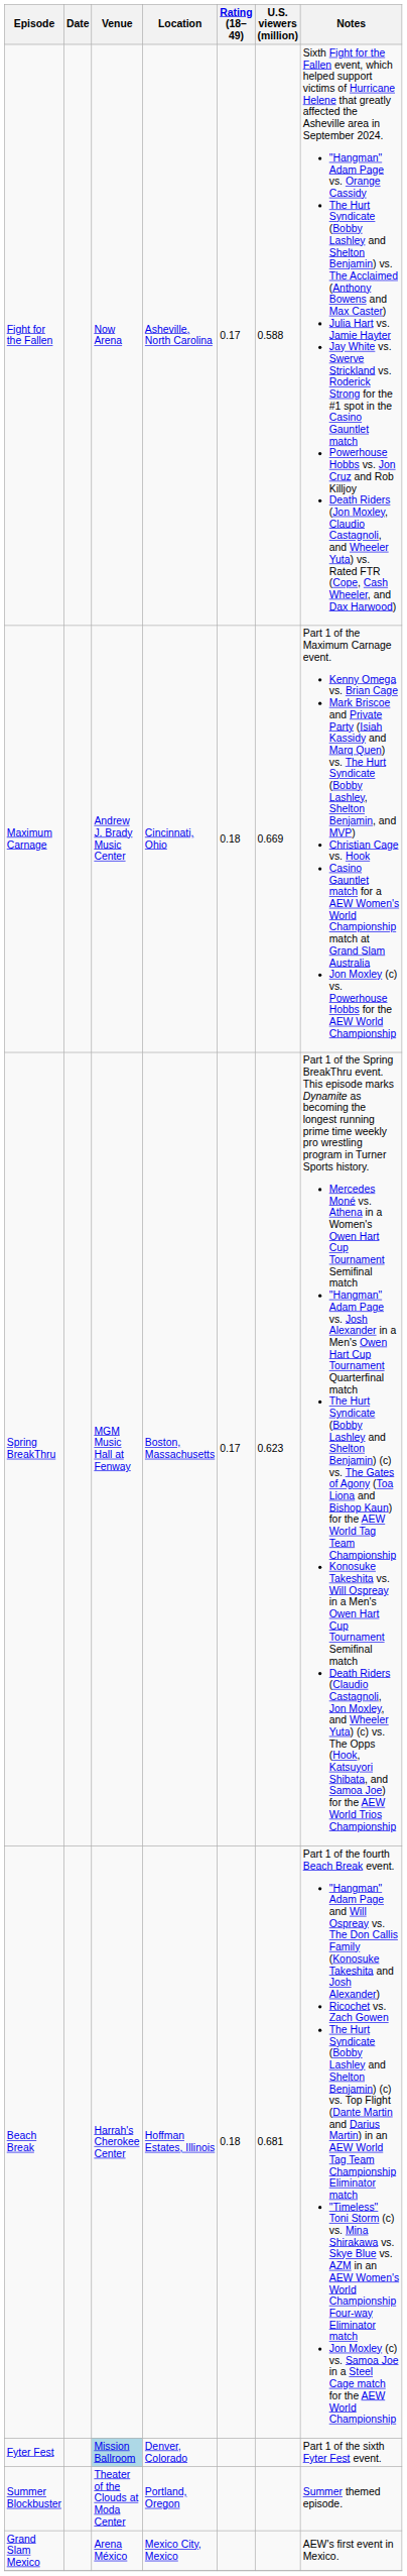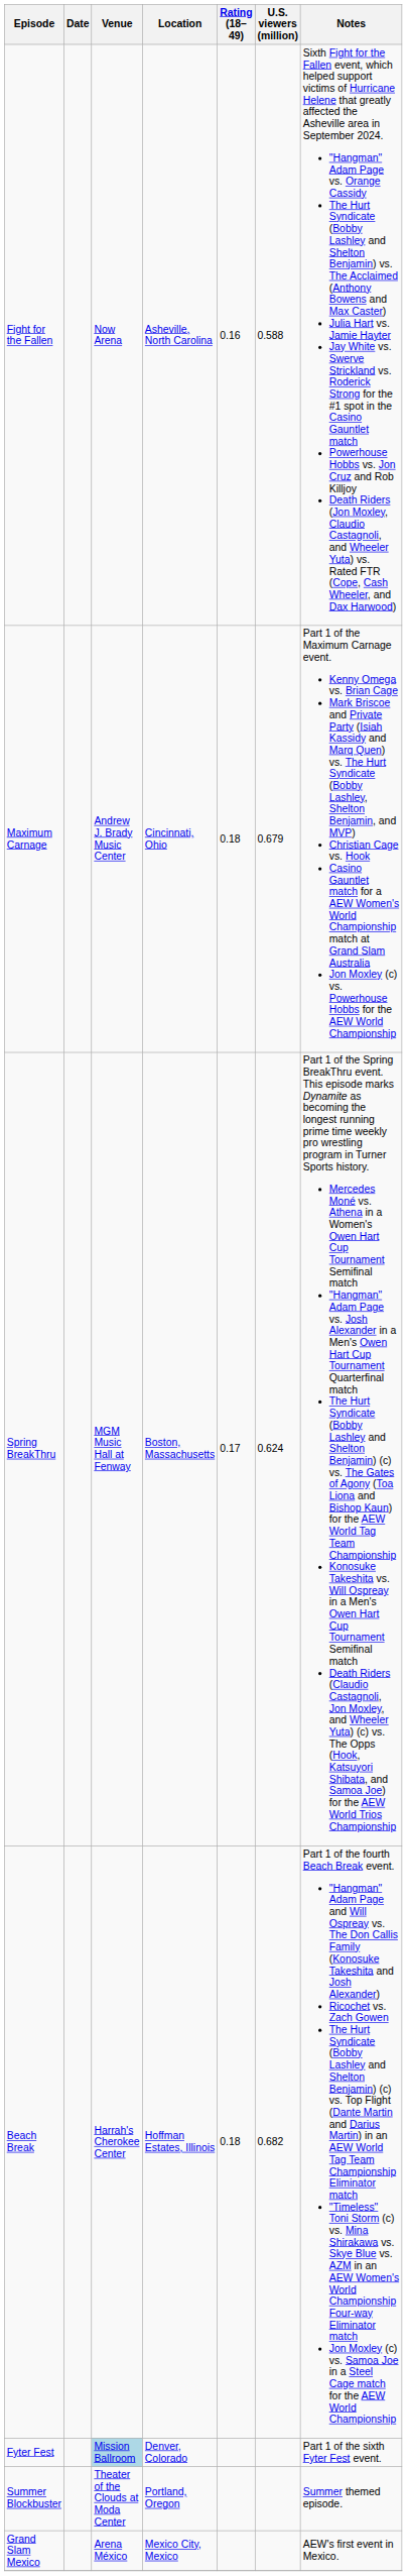Fight for the Fallen | Rating (18–49): 0.17 -> 0.16
Maximum Carnage | U.S. viewers (million): 0.669 -> 0.679
Spring BreakThru | U.S. viewers (million): 0.623 -> 0.624
Beach Break | U.S. viewers (million): 0.681 -> 0.682
